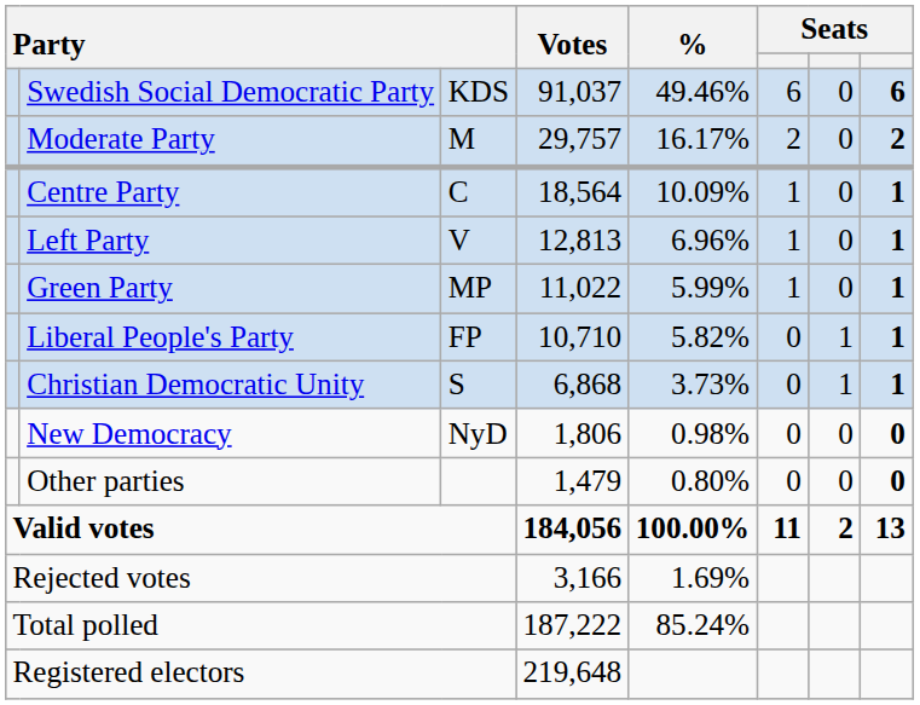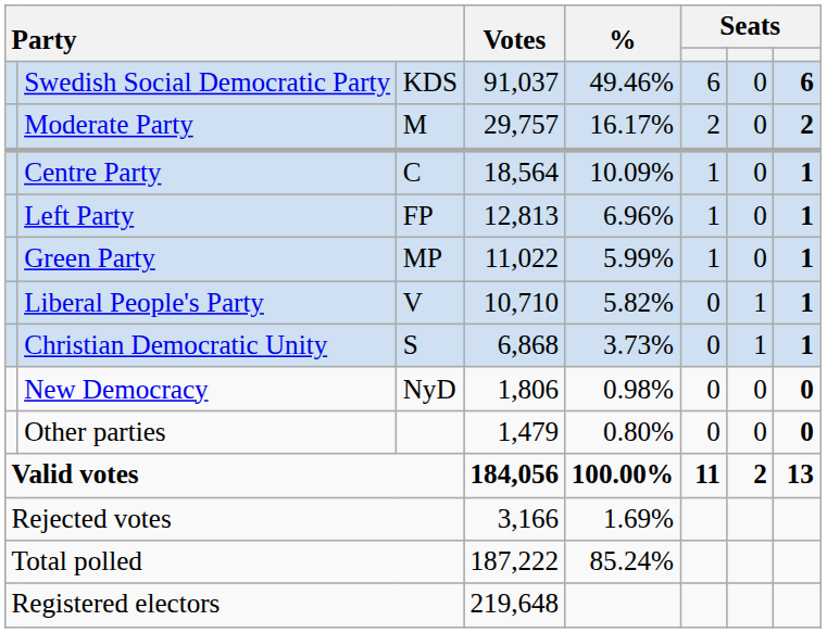Left Party | column 3: V -> FP
Liberal People's Party | column 3: FP -> V
